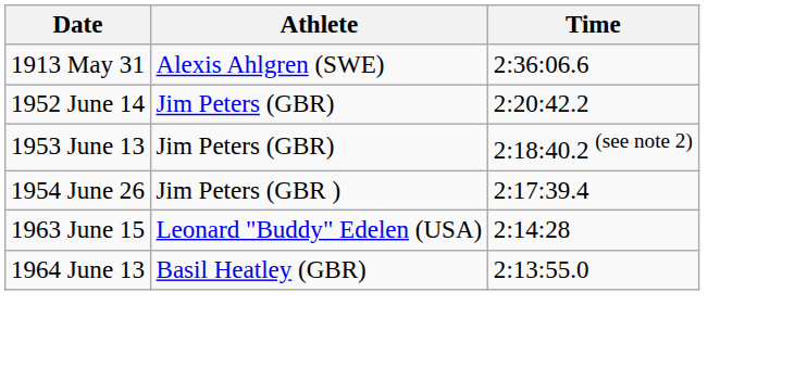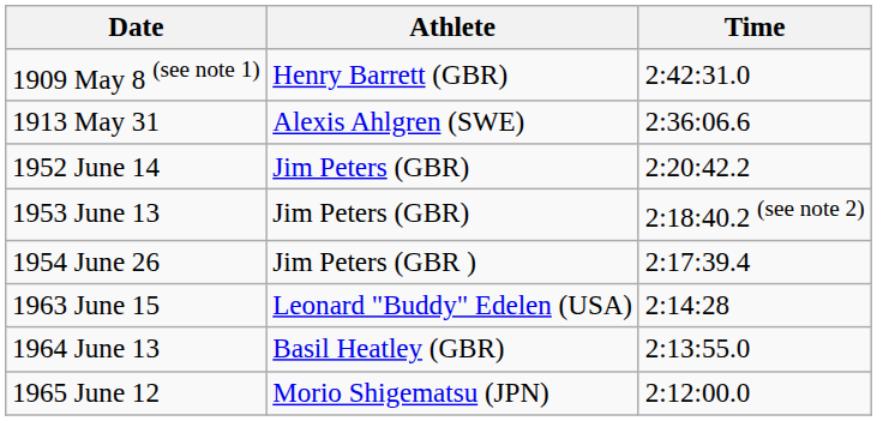+ row: 1909 May 8 (see note 1) | Henry Barrett (GBR) | 2:42:31.0
+ row: 1965 June 12 | Morio Shigematsu (JPN) | 2:12:00.0
